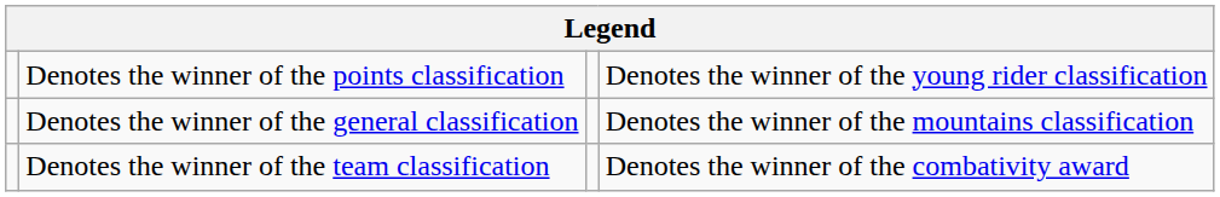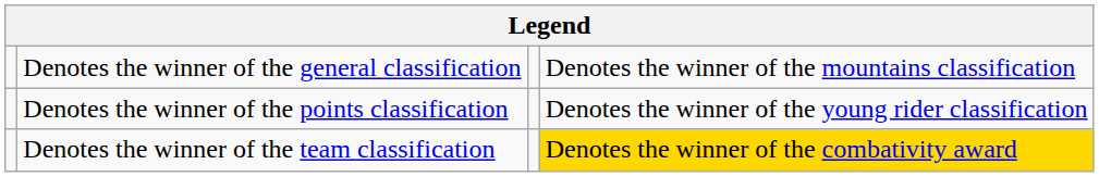rows swapped: Denotes the winner of the general classification <-> Denotes the winner of the points classification
Denotes the winner of the team classification | column 4: no background -> gold background
